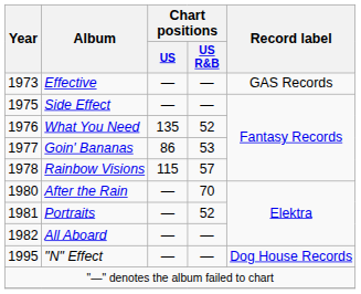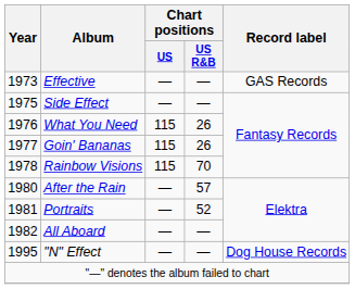What You Need | Chart positions / US: 135 -> 115
What You Need | Chart positions / US R&B: 52 -> 26
Goin' Bananas | Chart positions / US: 86 -> 115
Goin' Bananas | Chart positions / US R&B: 53 -> 26
Rainbow Visions | Chart positions / US R&B: 57 -> 70
After the Rain | Chart positions / US R&B: 70 -> 57
